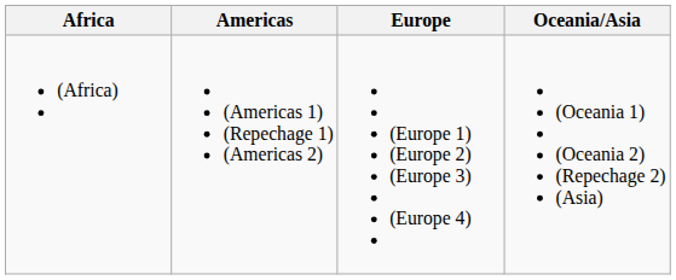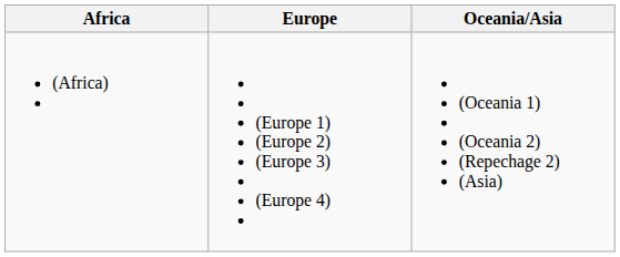- column: Americas | (Americas 1) (Repechage 1) (Americas 2)
